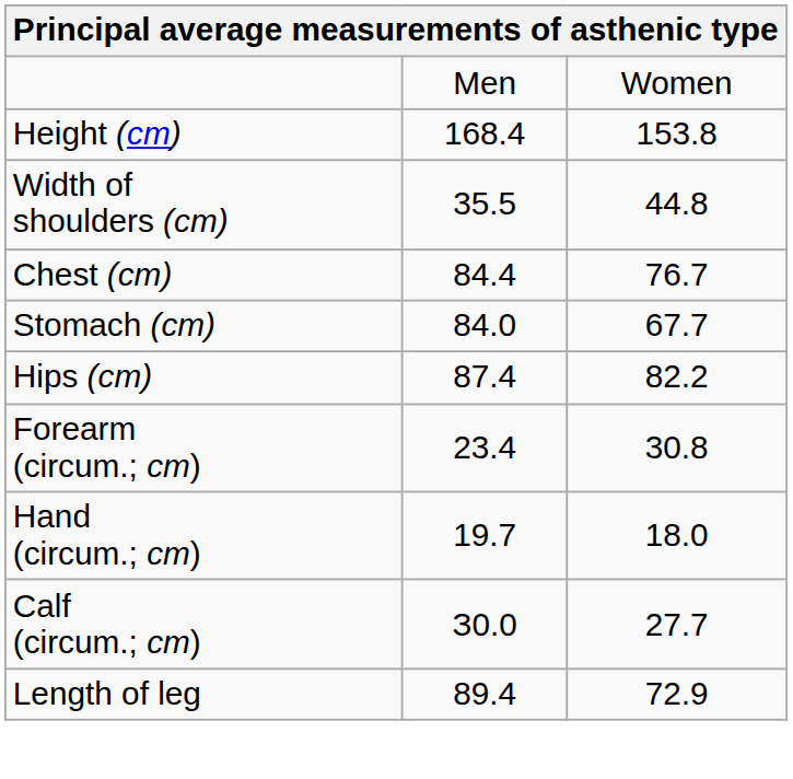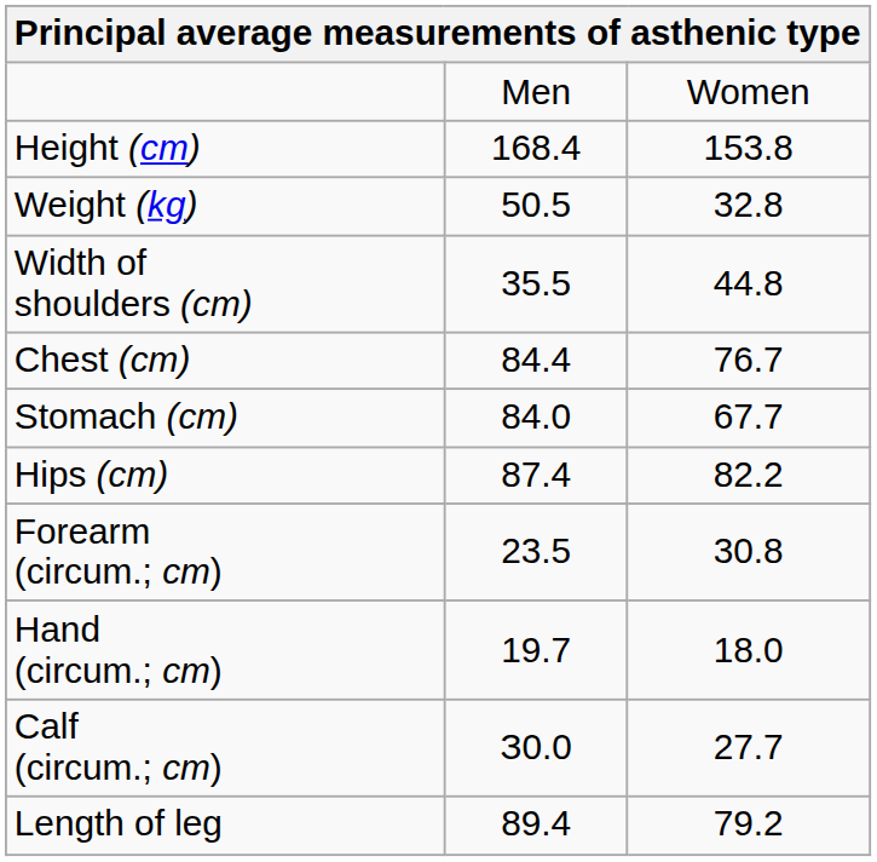+ row: Weight (kg) | 50.5 | 32.8
Forearm (circum.; cm) | column 2: 23.4 -> 23.5
Length of leg | column 3: 72.9 -> 79.2
